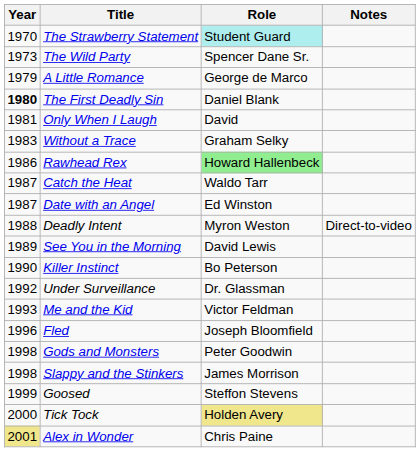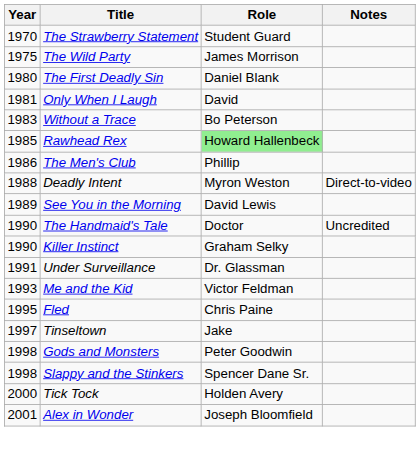The Strawberry Statement | Role: paleturquoise background -> no background
The Wild Party | Year: 1973 -> 1975
The Wild Party | Role: Spencer Dane Sr. -> James Morrison
- row: 1979 | A Little Romance | George de Marco
The First Deadly Sin | Year: bold -> normal
Without a Trace | Role: Graham Selky -> Bo Peterson
Rawhead Rex | Year: 1986 -> 1985
+ row: 1986 | The Men's Club | Phillip
- row: 1987 | Catch the Heat | Waldo Tarr
- row: 1987 | Date with an Angel | Ed Winston
+ row: 1990 | The Handmaid's Tale | Doctor | Uncredited
Killer Instinct | Role: Bo Peterson -> Graham Selky
Under Surveillance | Year: 1992 -> 1991
Fled | Year: 1996 -> 1995
Fled | Role: Joseph Bloomfield -> Chris Paine
+ row: 1997 | Tinseltown | Jake
Slappy and the Stinkers | Role: James Morrison -> Spencer Dane Sr.
- row: 1999 | Goosed | Steffon Stevens
Tick Tock | Role: khaki background -> no background
Alex in Wonder | Year: khaki background -> no background
Alex in Wonder | Role: Chris Paine -> Joseph Bloomfield
